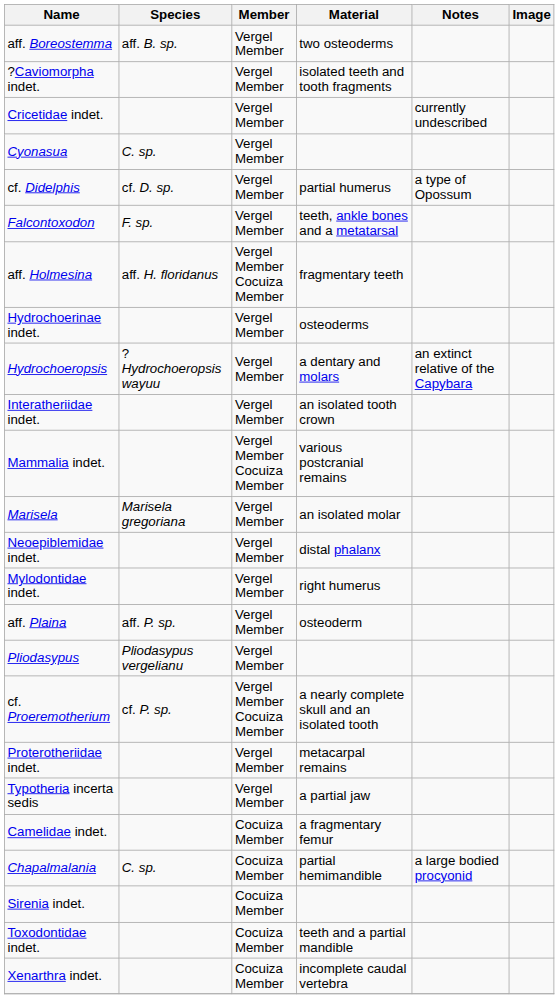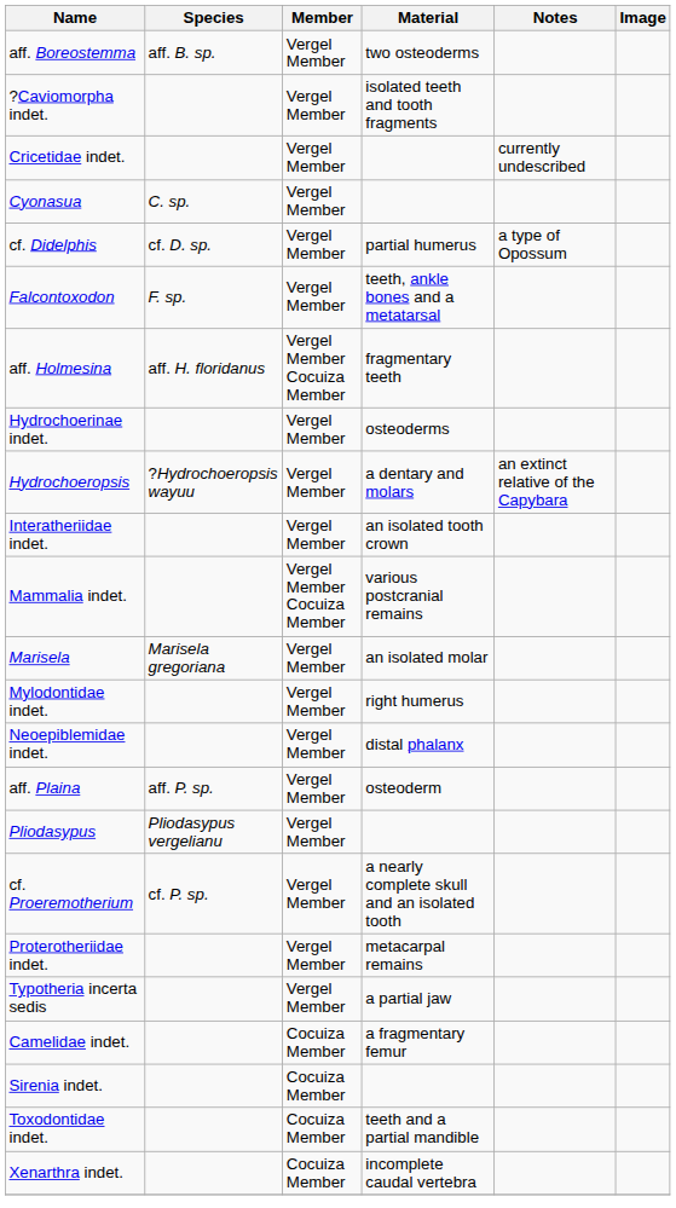rows swapped: Mylodontidae indet. <-> Neoepiblemidae indet.
cf. Proeremotherium | Member: Vergel Member Cocuiza Member -> Vergel Member
- row: Chapalmalania | C. sp. | Cocuiza Member | partial hemimandible | a large bodied procyonid
